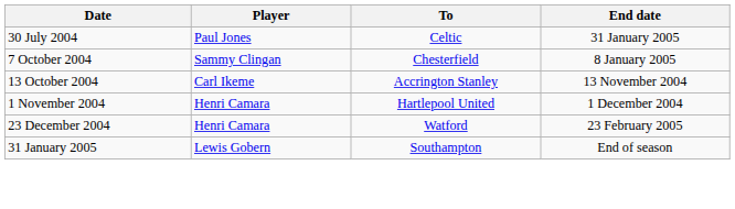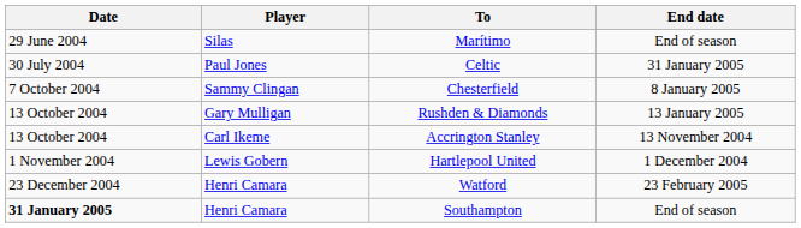+ row: 29 June 2004 | Silas | Marítimo | End of season
+ row: 13 October 2004 | Gary Mulligan | Rushden & Diamonds | 13 January 2005
Hartlepool United | Player: Henri Camara -> Lewis Gobern
Southampton | Date: normal -> bold
Southampton | Player: Lewis Gobern -> Henri Camara
